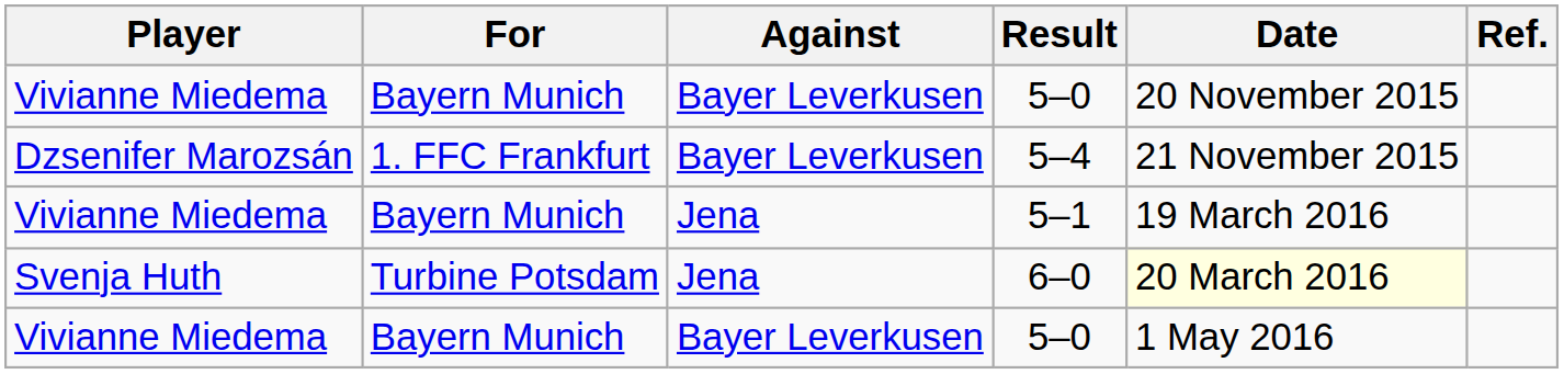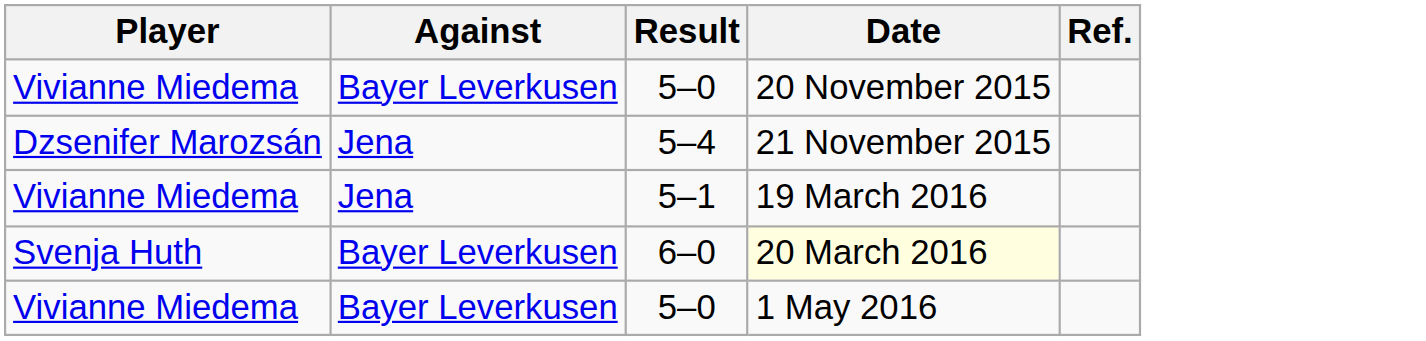- column: For | Bayern Munich | 1. FFC Frankfurt | Bayern Munich | Turbine Potsdam | Bayern Munich
5–4 | Against: Bayer Leverkusen -> Jena
6–0 | Against: Jena -> Bayer Leverkusen
